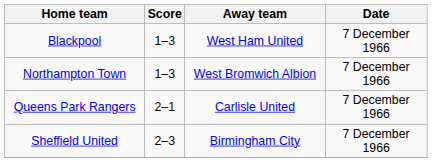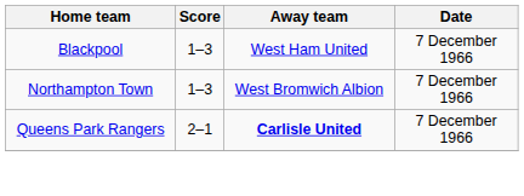Queens Park Rangers | Away team: normal -> bold
- row: Sheffield United | 2–3 | Birmingham City | 7 December 1966
